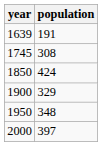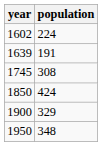+ row: 1602 | 224
- row: 2000 | 397
